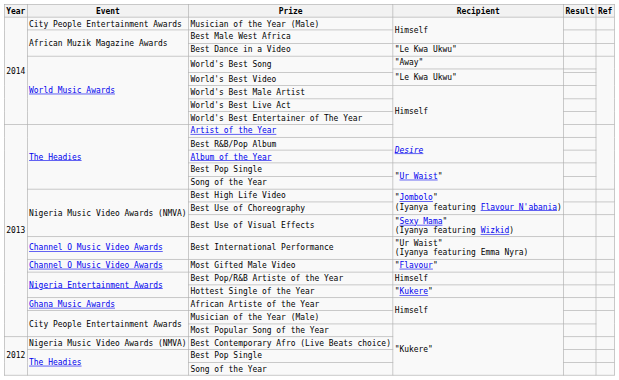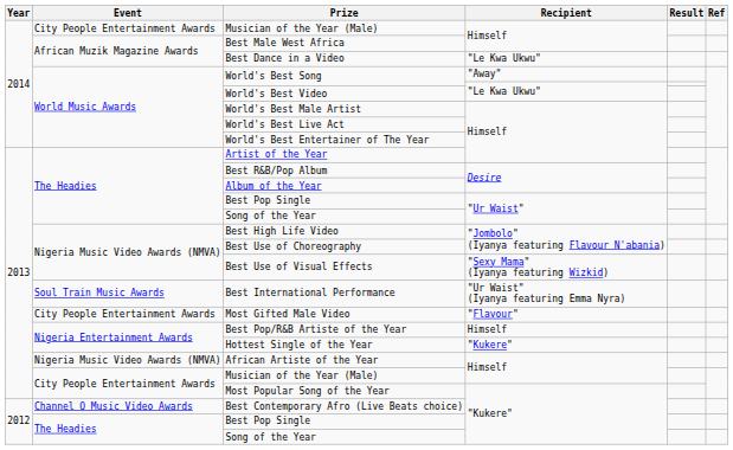Best International Performance | Event: Channel O Music Video Awards -> Soul Train Music Awards
Most Gifted Male Video | Event: Channel O Music Video Awards -> City People Entertainment Awards
African Artiste of the Year | Event: Ghana Music Awards -> Nigeria Music Video Awards (NMVA)
Best Contemporary Afro (Live Beats choice) | Event: Nigeria Music Video Awards (NMVA) -> Channel O Music Video Awards
